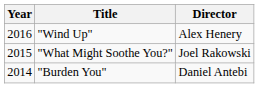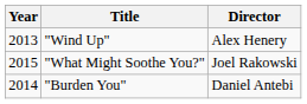"Wind Up" | Year: 2016 -> 2013
